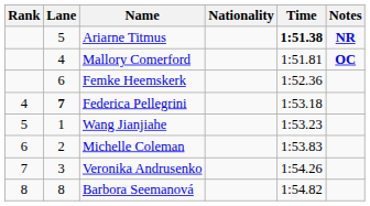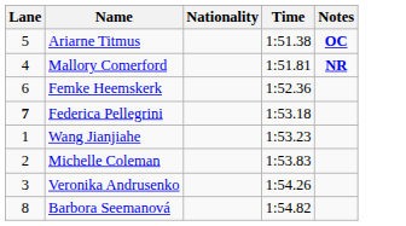- column: Rank | 4 | 5 | 6 | 7 | 8
Ariarne Titmus | Time: bold -> normal
Ariarne Titmus | Notes: NR -> OC
Mallory Comerford | Notes: OC -> NR
